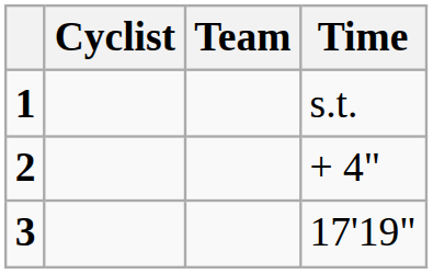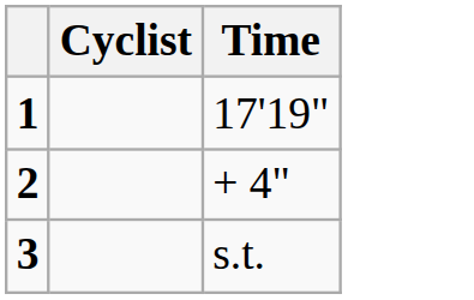- column: Team
1 | Time: s.t. -> 17'19"
3 | Time: 17'19" -> s.t.
